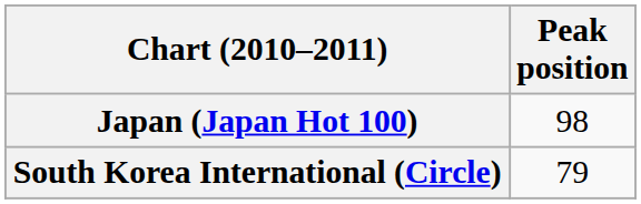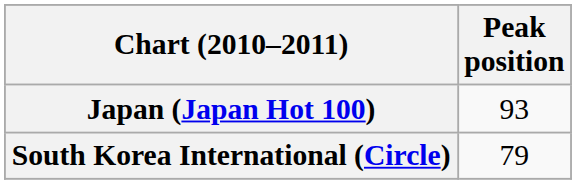Japan (Japan Hot 100) | Peak position: 98 -> 93
